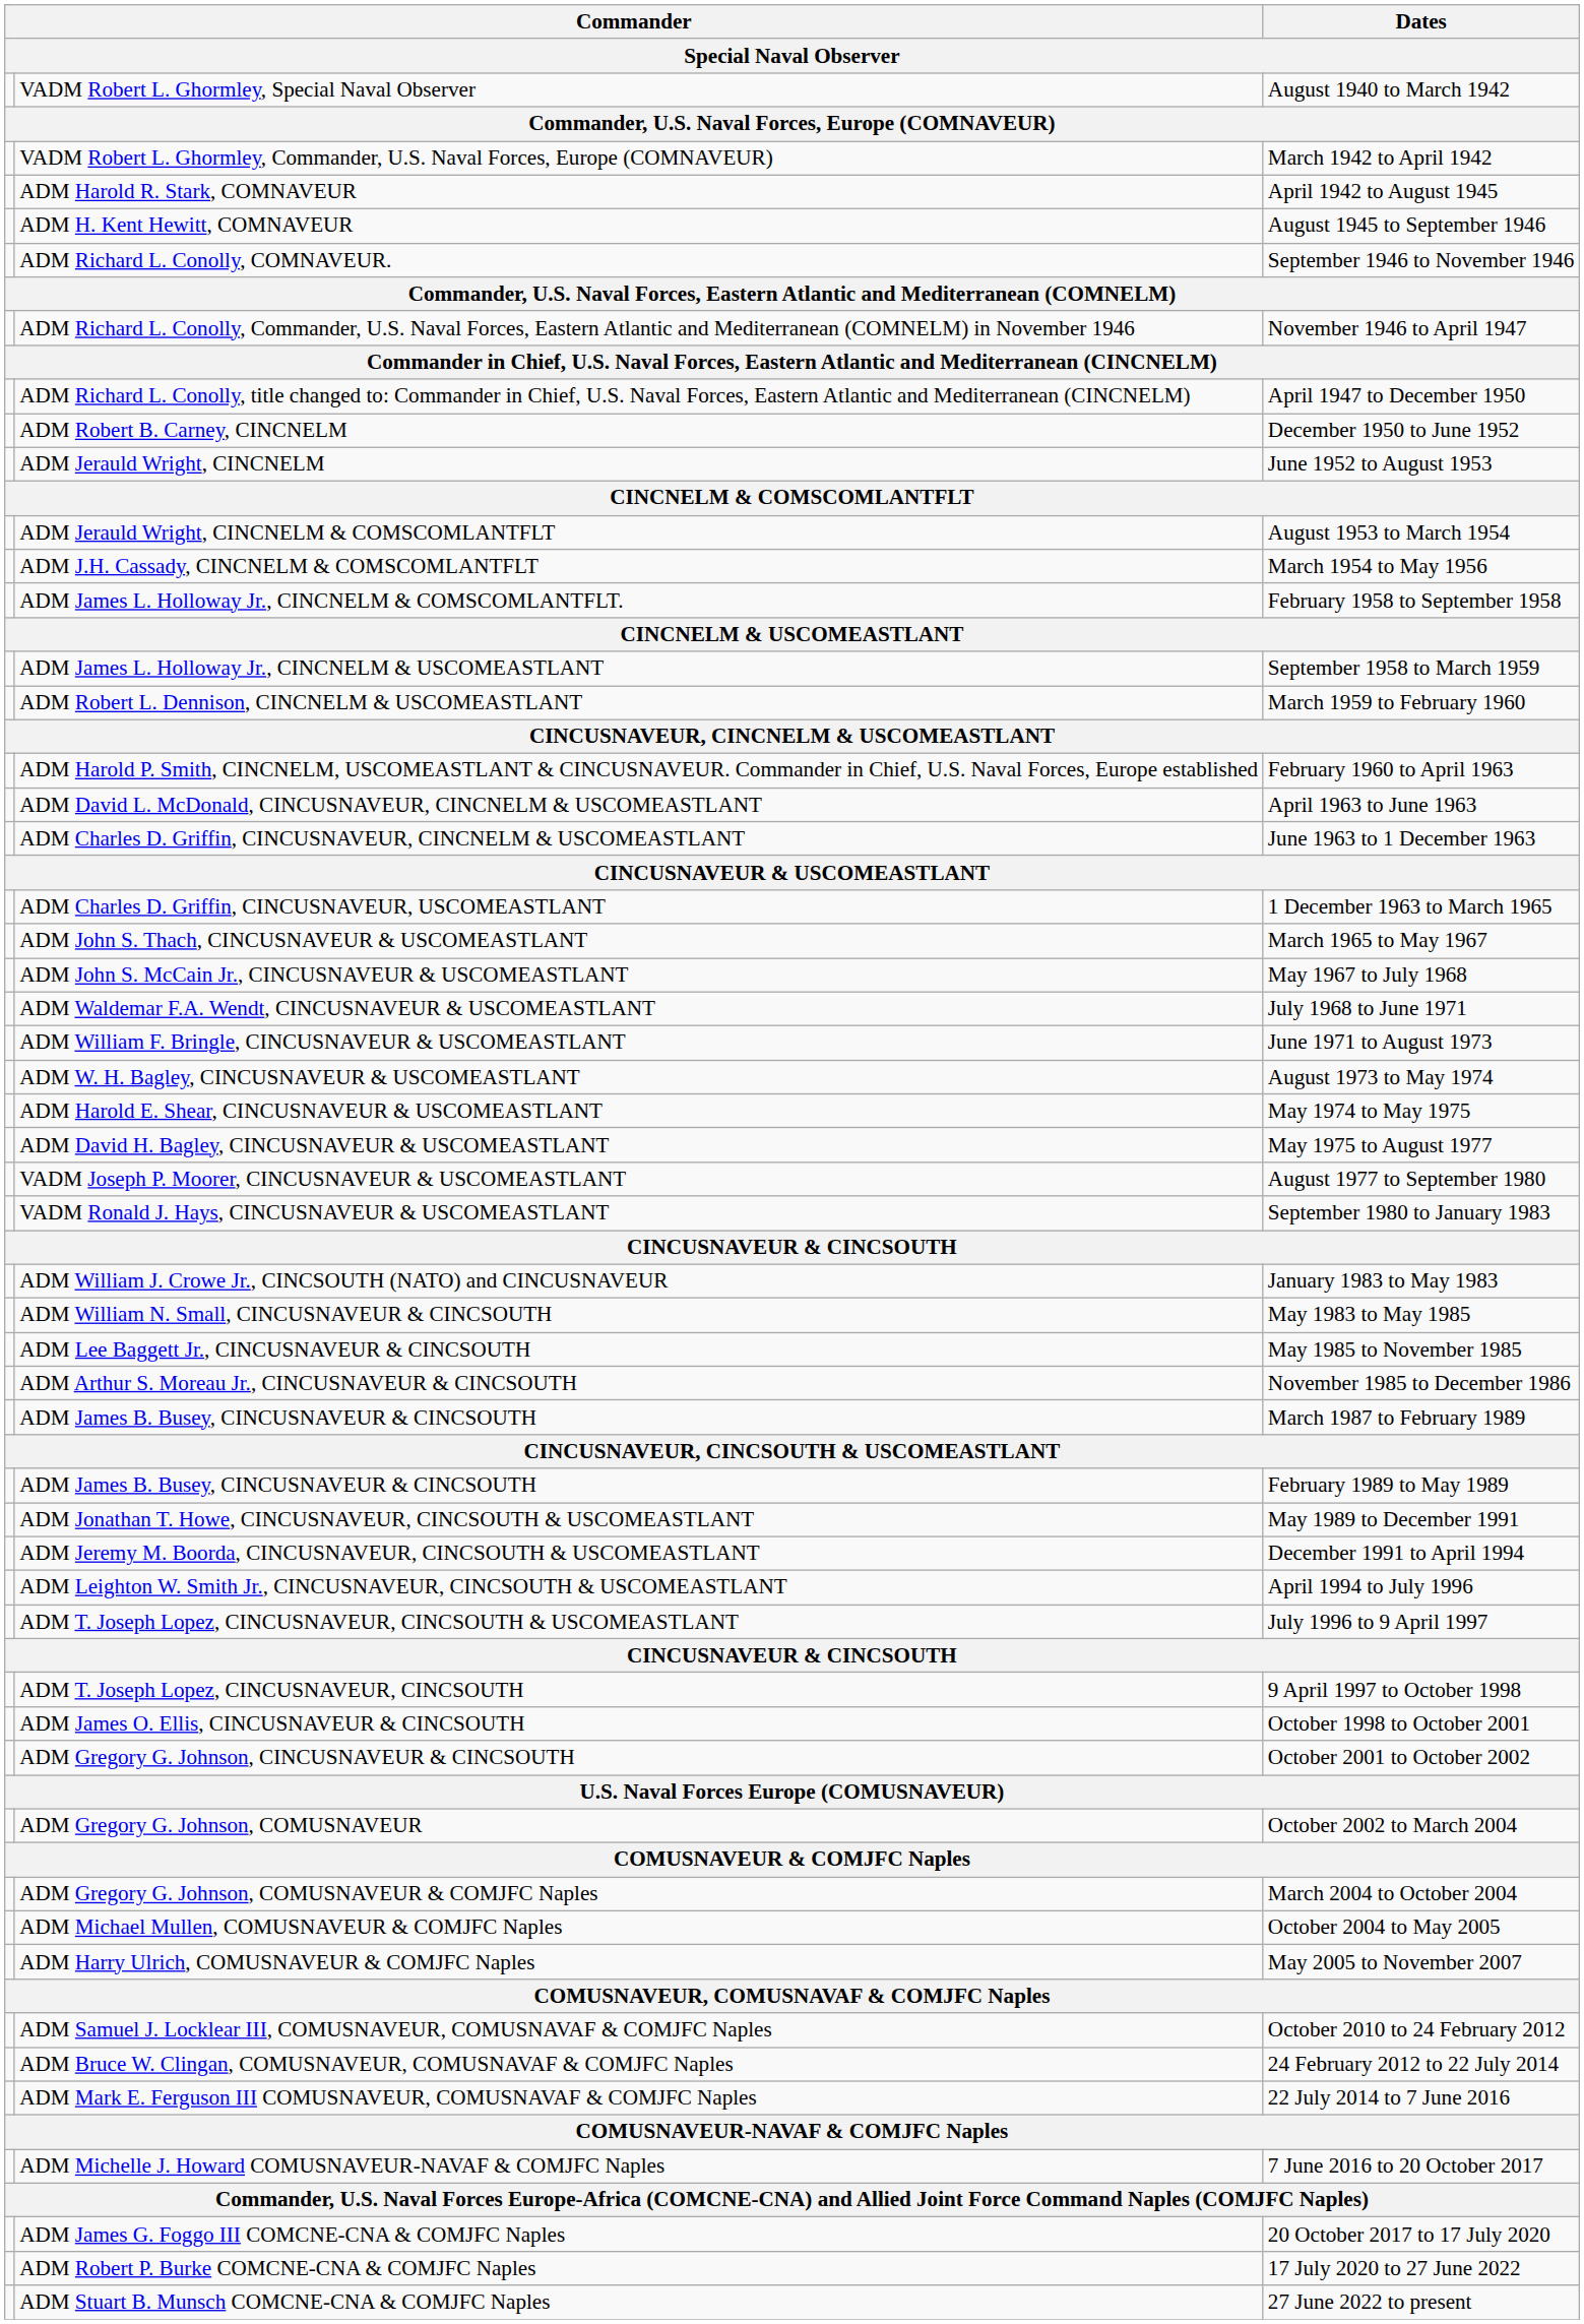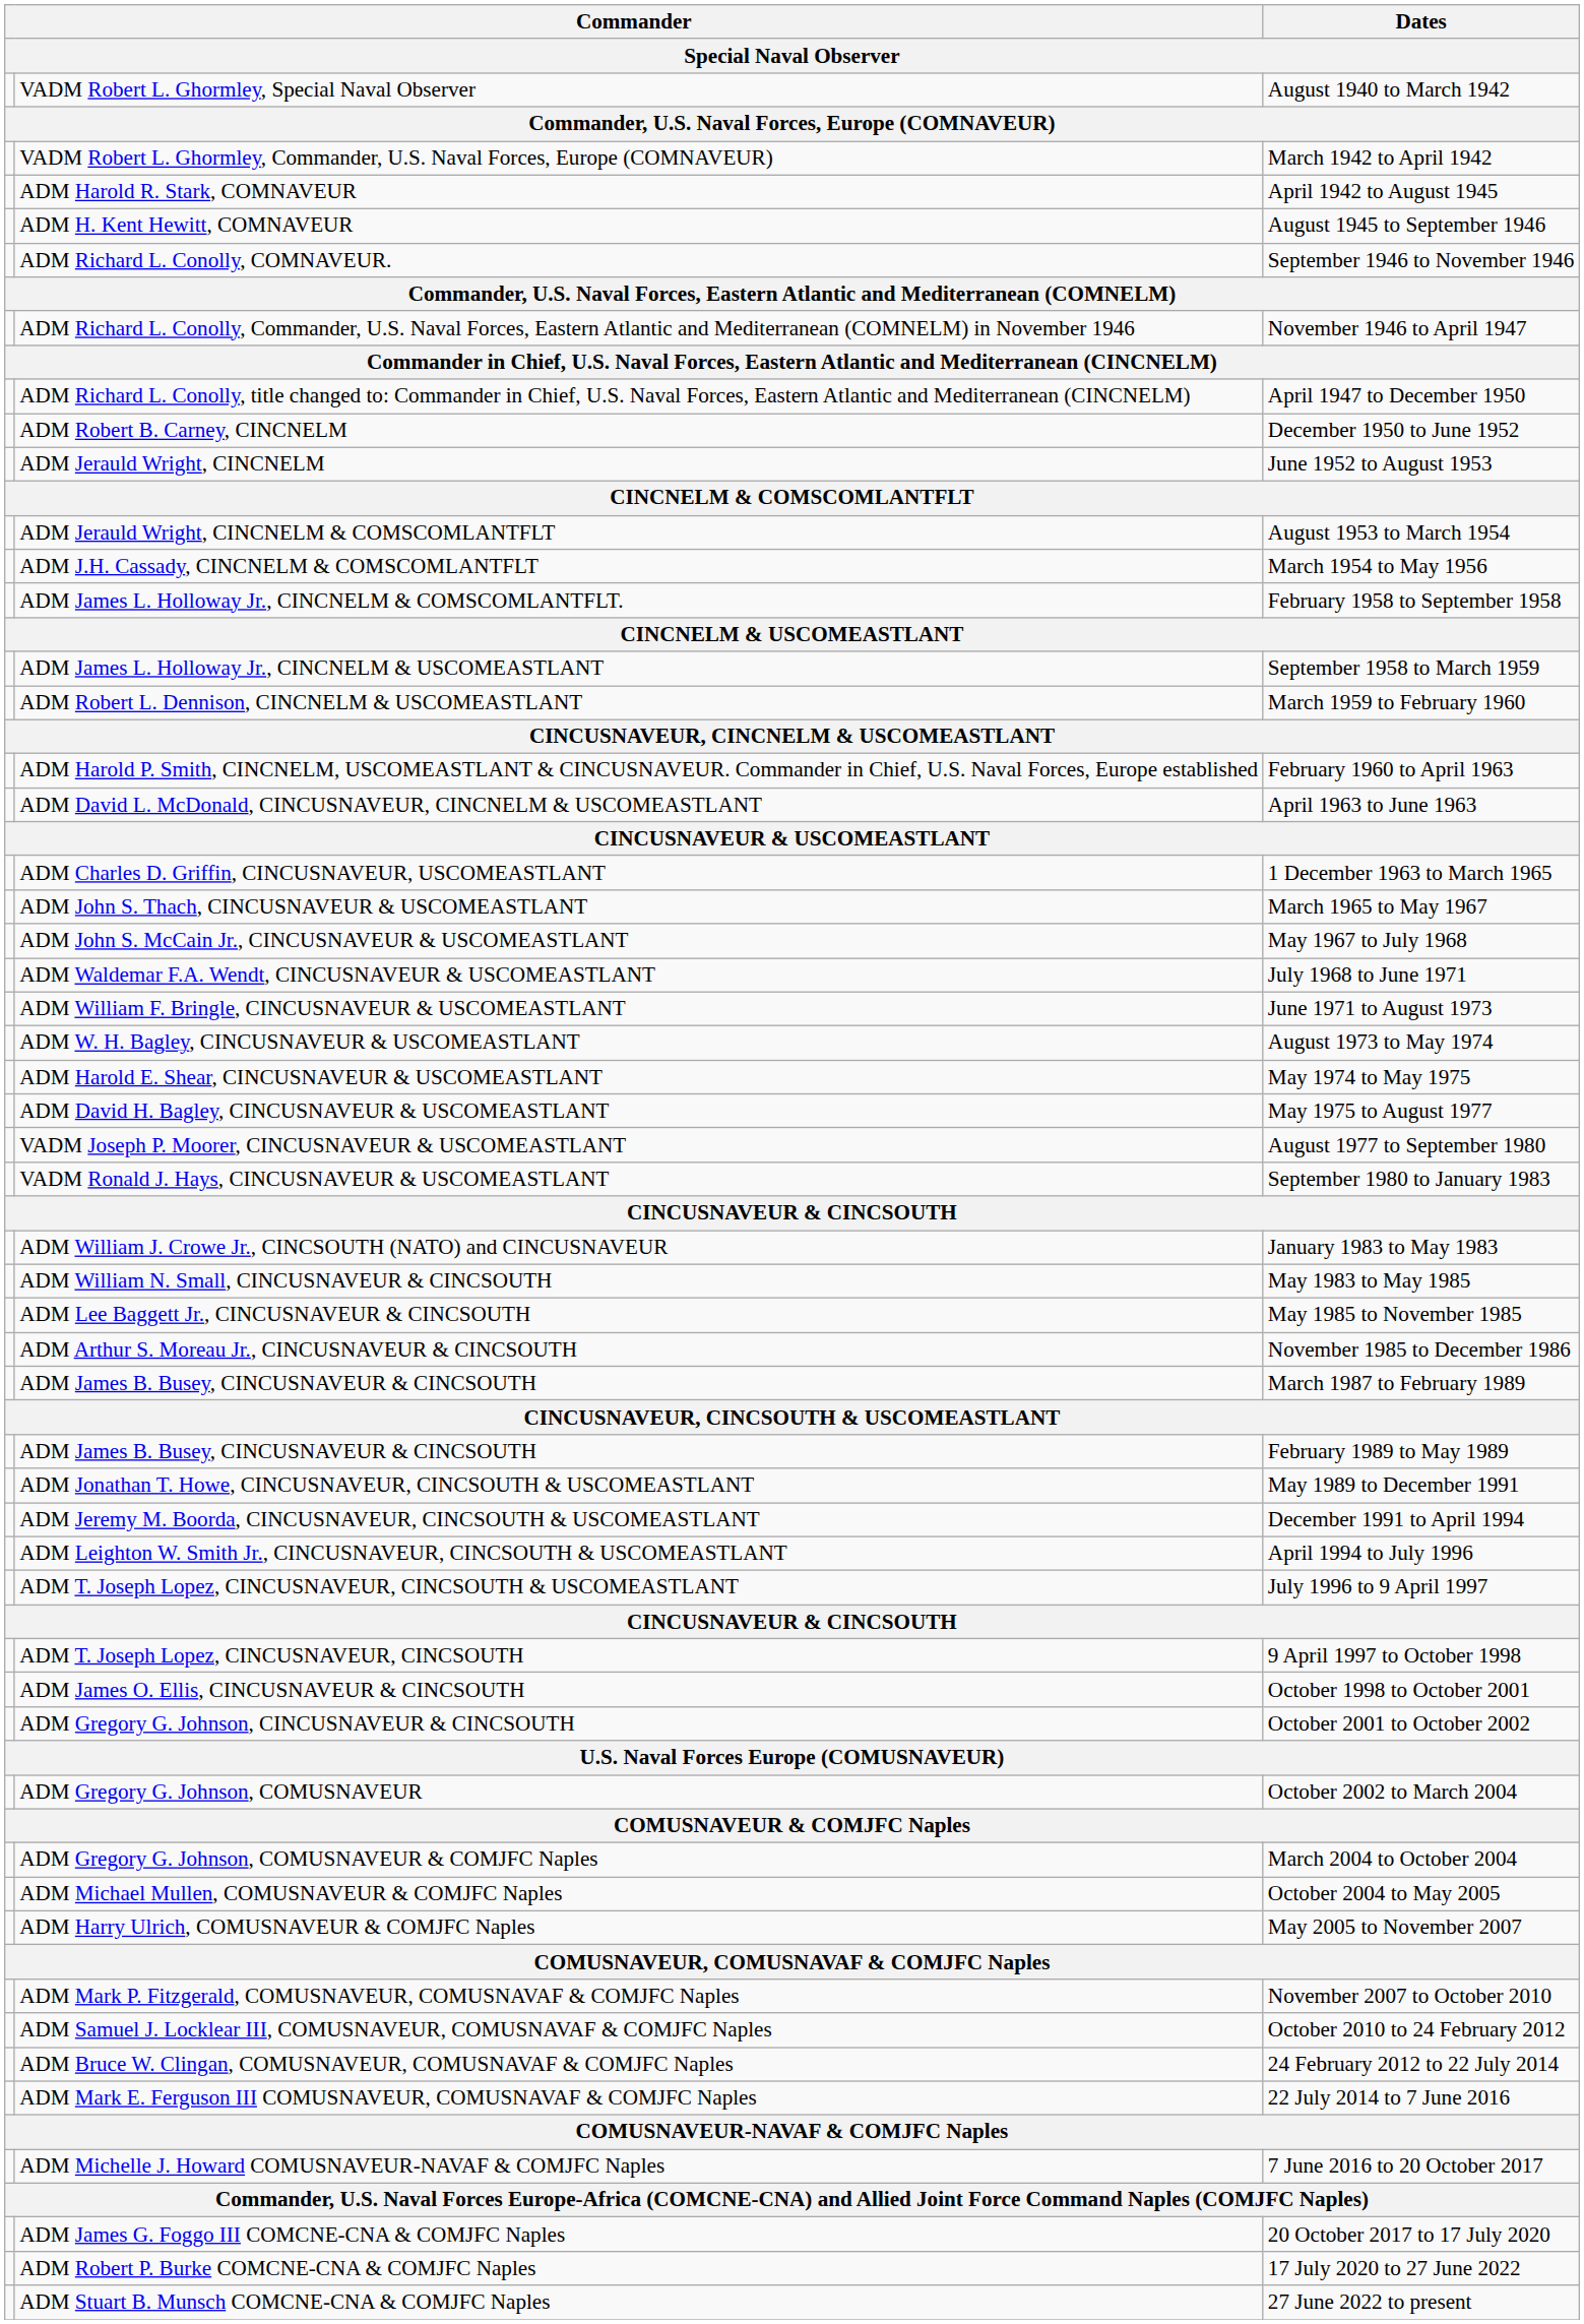- row: ADM Charles D. Griffin, CINCUSNAVEUR, CINCNELM & USCOMEASTLANT | June 1963 to 1 December 1963
+ row: ADM Mark P. Fitzgerald, COMUSNAVEUR, COMUSNAVAF & COMJFC Naples | November 2007 to October 2010
